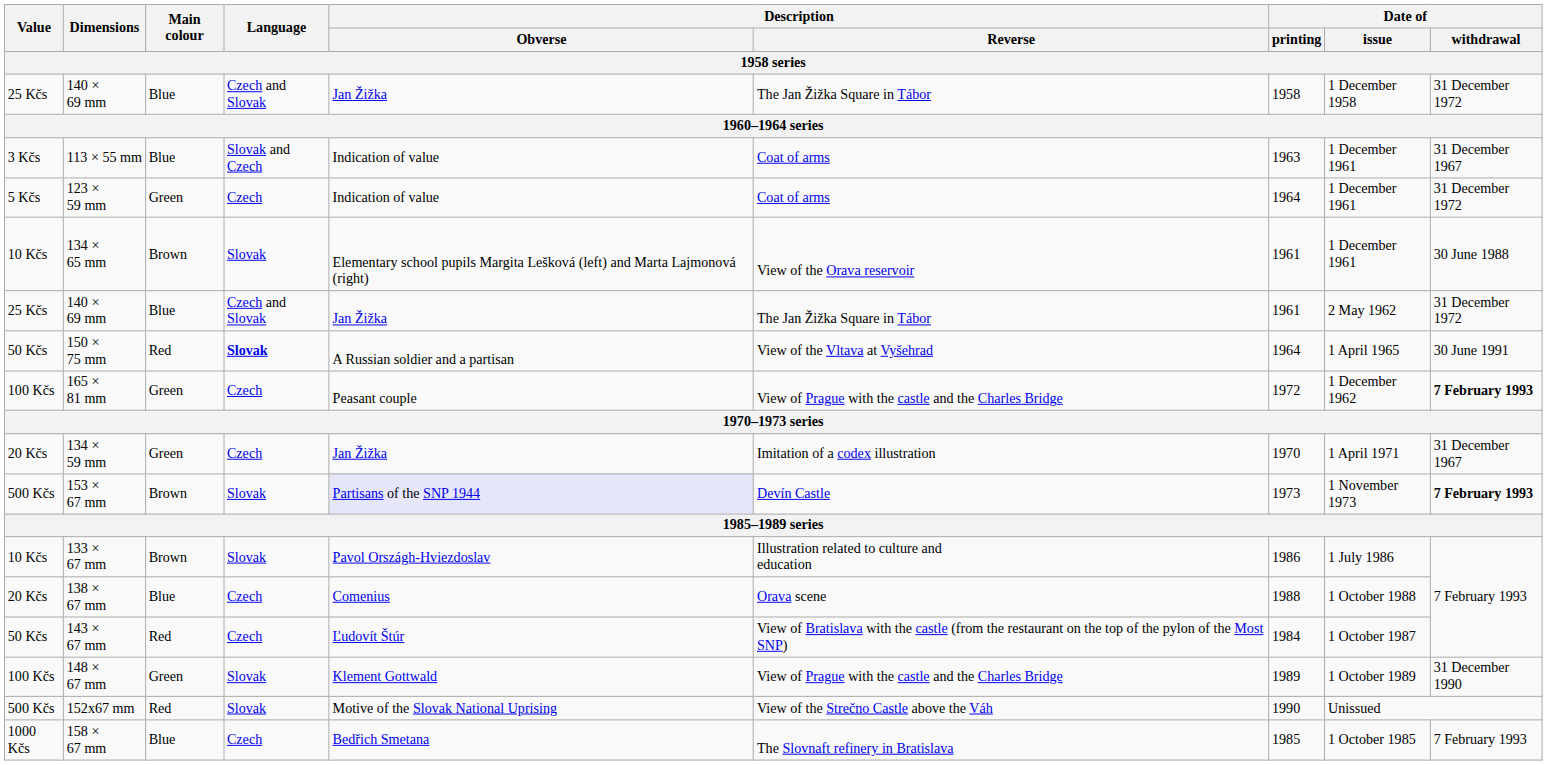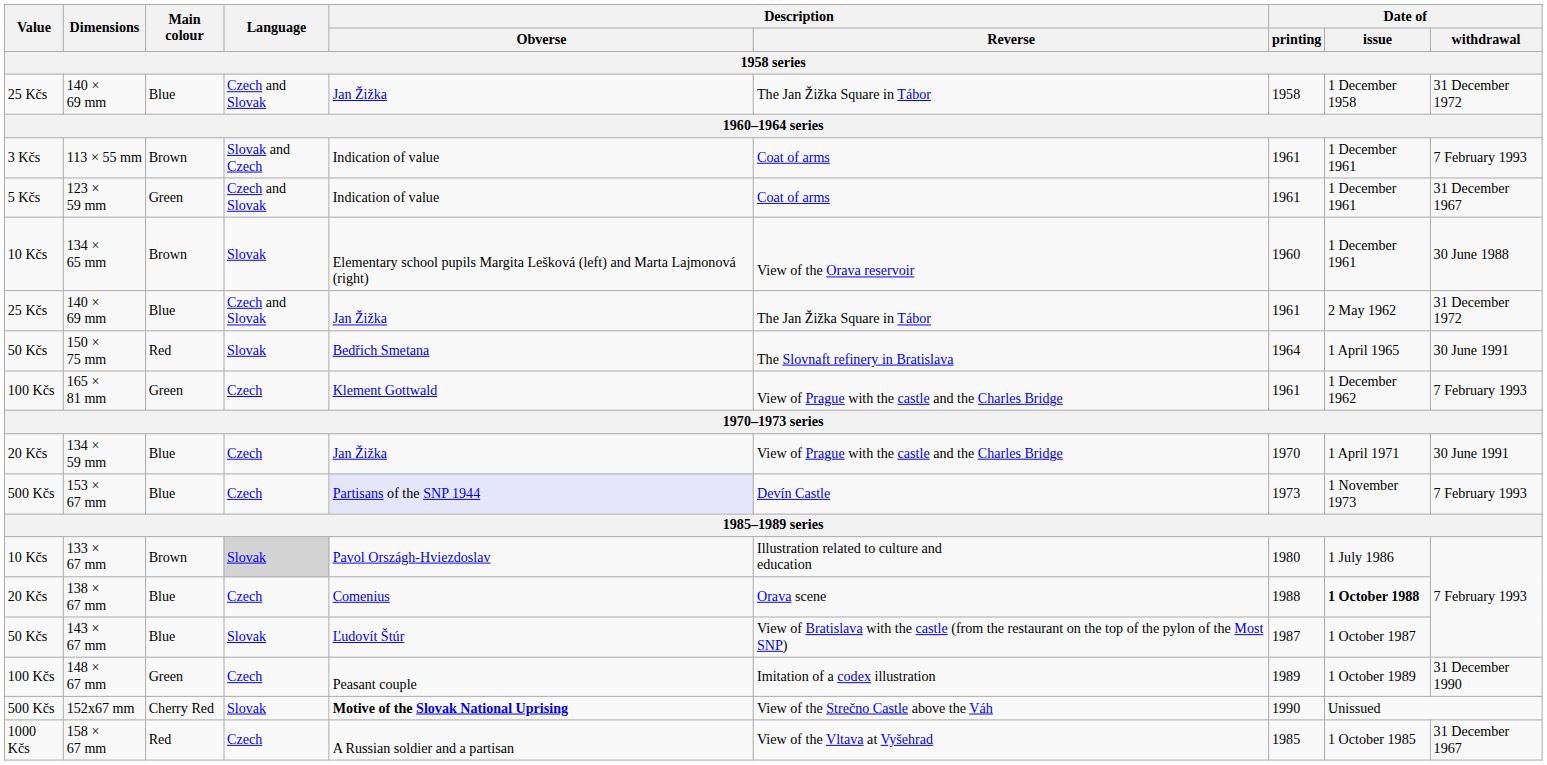113 × 55 mm | Main colour: Blue -> Brown
113 × 55 mm | Date of / printing: 1963 -> 1961
113 × 55 mm | Date of / withdrawal: 31 December 1967 -> 7 February 1993
123 × 59 mm | Language: Czech -> Czech and Slovak
123 × 59 mm | Date of / printing: 1964 -> 1961
123 × 59 mm | Date of / withdrawal: 31 December 1972 -> 31 December 1967
134 × 65 mm | Date of / printing: 1961 -> 1960
150 × 75 mm | Language: bold -> normal
150 × 75 mm | Description / Obverse: A Russian soldier and a partisan -> Bedřich Smetana
150 × 75 mm | Description / Reverse: View of the Vltava at Vyšehrad -> The Slovnaft refinery in Bratislava
165 × 81 mm | Description / Obverse: Peasant couple -> Klement Gottwald
165 × 81 mm | Date of / printing: 1972 -> 1961
165 × 81 mm | Date of / withdrawal: bold -> normal
134 × 59 mm | Main colour: Green -> Blue
134 × 59 mm | Description / Reverse: Imitation of a codex illustration -> View of Prague with the castle and the Charles Bridge
134 × 59 mm | Date of / withdrawal: 31 December 1967 -> 30 June 1991
153 × 67 mm | Main colour: Brown -> Blue
153 × 67 mm | Language: Slovak -> Czech
153 × 67 mm | Date of / withdrawal: bold -> normal
133 × 67 mm | Language: no background -> lightgrey background
133 × 67 mm | Date of / printing: 1986 -> 1980
138 × 67 mm | Date of / issue: normal -> bold
143 × 67 mm | Main colour: Red -> Blue
143 × 67 mm | Language: Czech -> Slovak
143 × 67 mm | Date of / printing: 1984 -> 1987
148 × 67 mm | Language: Slovak -> Czech
148 × 67 mm | Description / Obverse: Klement Gottwald -> Peasant couple
148 × 67 mm | Description / Reverse: View of Prague with the castle and the Charles Bridge -> Imitation of a codex illustration
152x67 mm | Main colour: Red -> Cherry Red
152x67 mm | Description / Obverse: normal -> bold
158 × 67 mm | Main colour: Blue -> Red
158 × 67 mm | Description / Obverse: Bedřich Smetana -> A Russian soldier and a partisan
158 × 67 mm | Description / Reverse: The Slovnaft refinery in Bratislava -> View of the Vltava at Vyšehrad
158 × 67 mm | Date of / withdrawal: 7 February 1993 -> 31 December 1967
